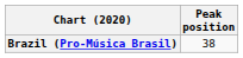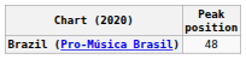Brazil (Pro-Música Brasil) | Peak position: 38 -> 48
